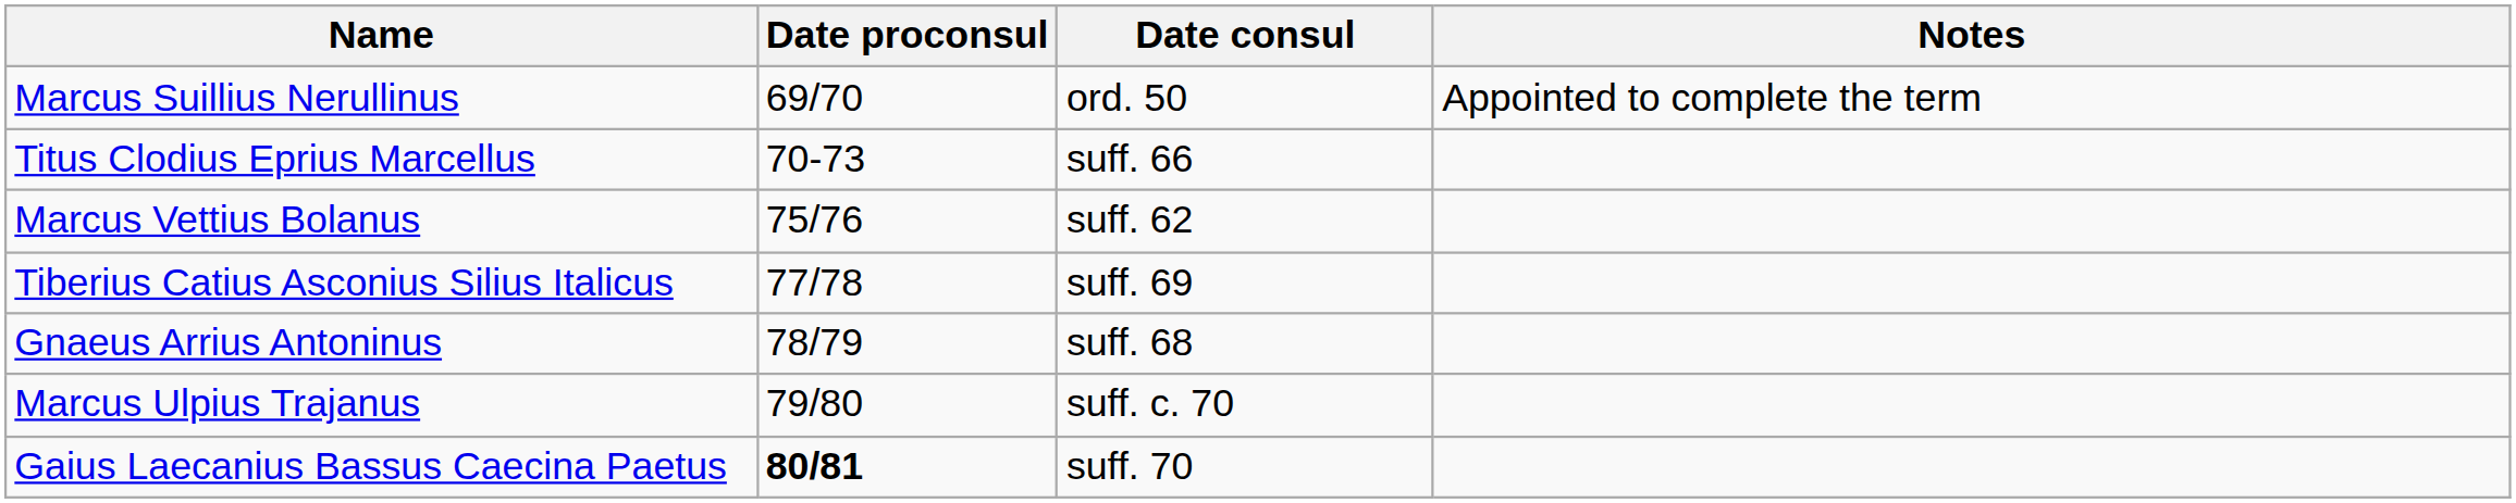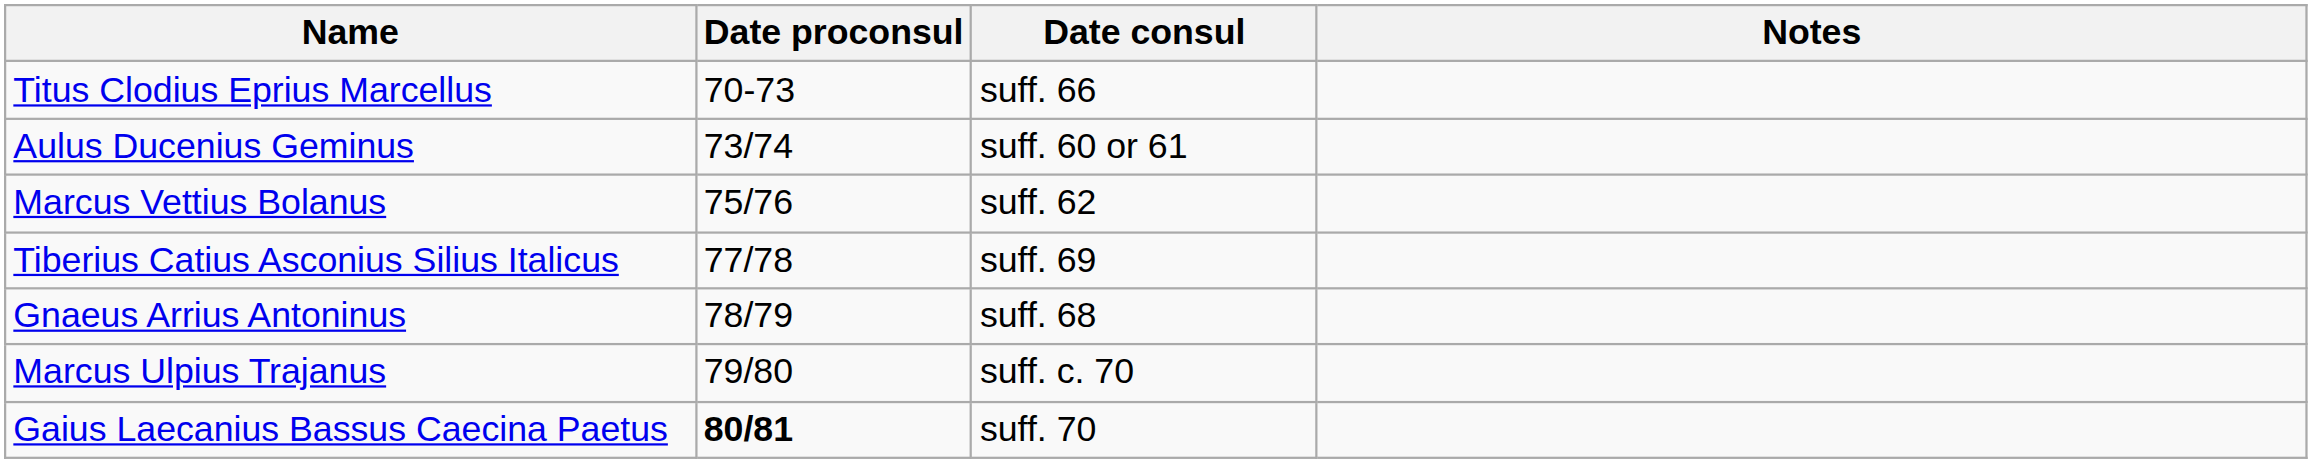- row: Marcus Suillius Nerullinus | 69/70 | ord. 50 | Appointed to complete the term
+ row: Aulus Ducenius Geminus | 73/74 | suff. 60 or 61
